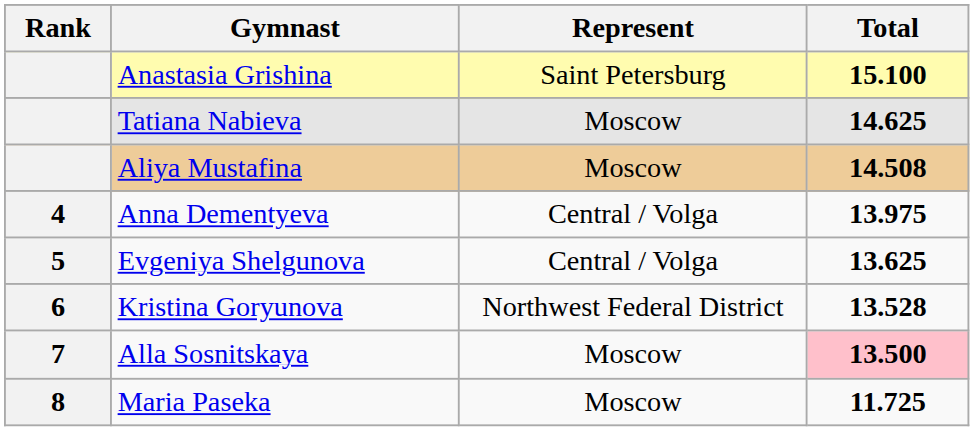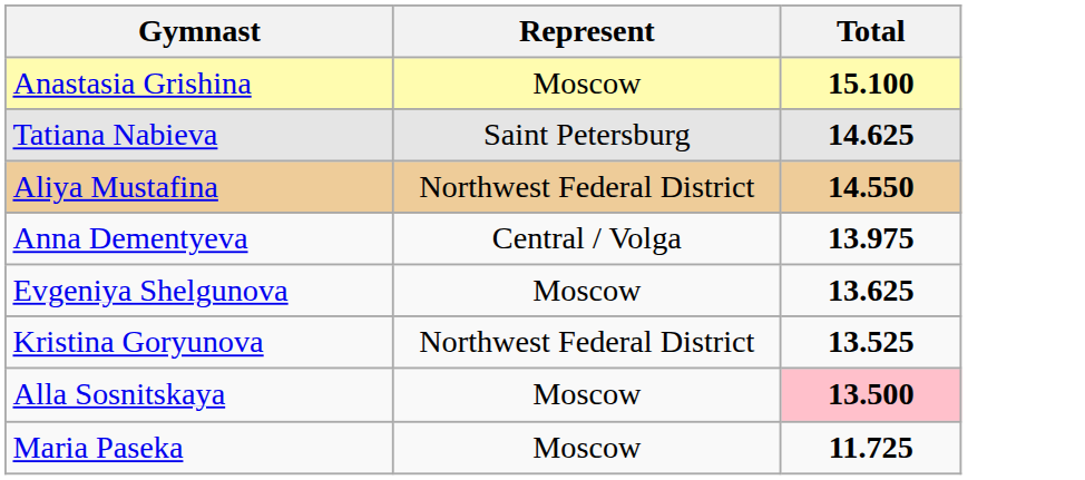- column: Rank | 4 | 5 | 6 | 7 | 8
Anastasia Grishina | Represent: Saint Petersburg -> Moscow
Tatiana Nabieva | Represent: Moscow -> Saint Petersburg
Aliya Mustafina | Represent: Moscow -> Northwest Federal District
Aliya Mustafina | Total: 14.508 -> 14.550
Evgeniya Shelgunova | Represent: Central / Volga -> Moscow
Kristina Goryunova | Total: 13.528 -> 13.525
